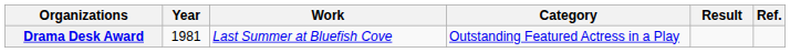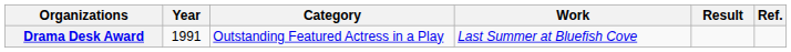columns swapped: Category <-> Work
Drama Desk Award | Year: 1981 -> 1991
